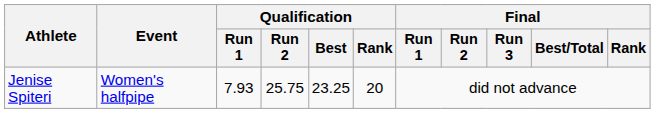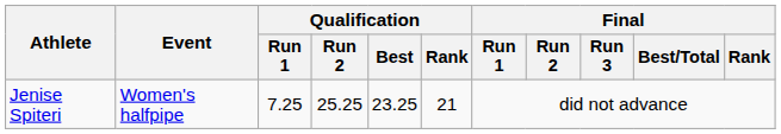Jenise Spiteri | Qualification / Run 1: 7.93 -> 7.25
Jenise Spiteri | Qualification / Run 2: 25.75 -> 25.25
Jenise Spiteri | Qualification / Rank: 20 -> 21
